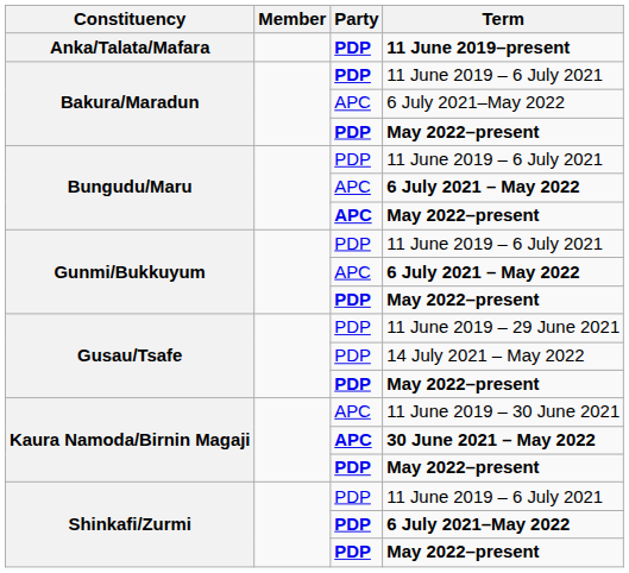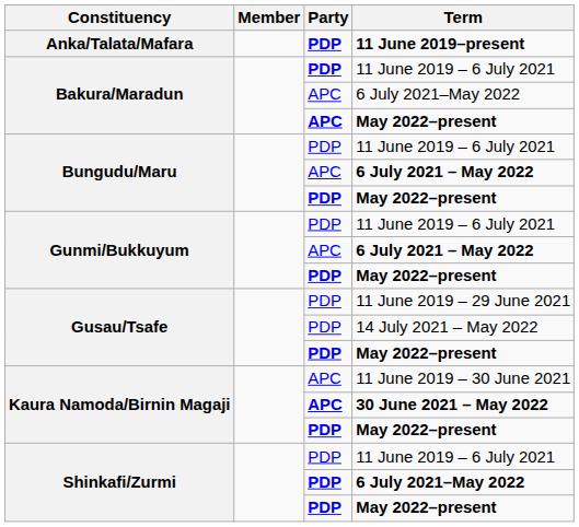Bakura/Maradun / May 2022–present | Party: PDP -> APC
Bungudu/Maru / May 2022–present | Party: APC -> PDP
